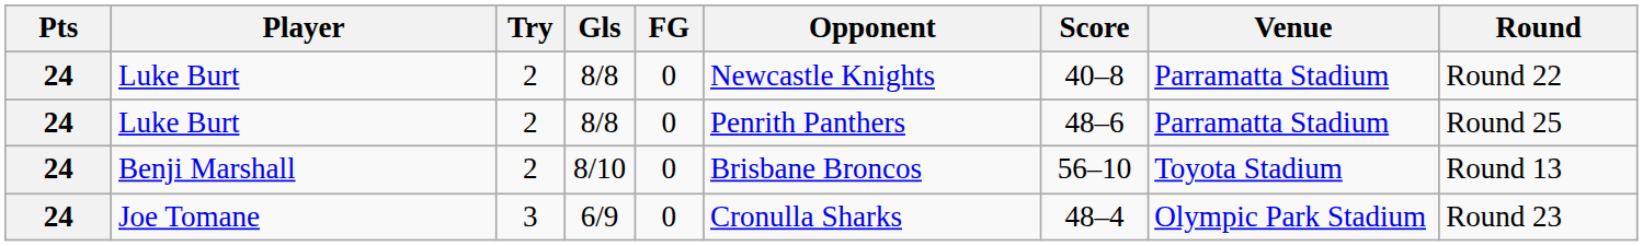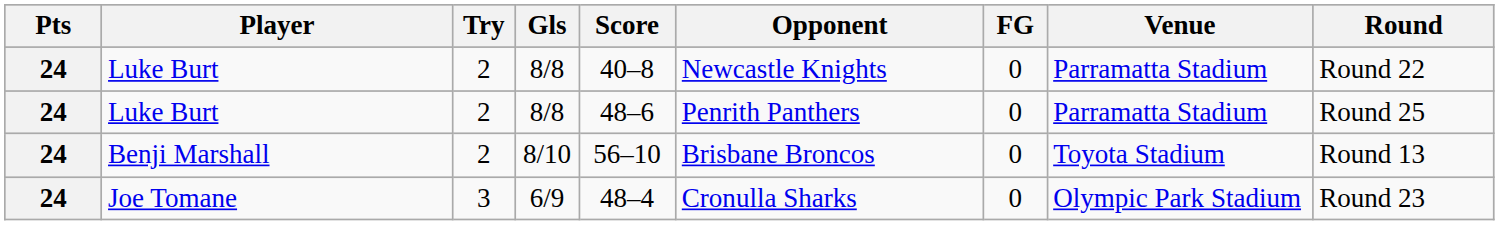columns swapped: FG <-> Score
